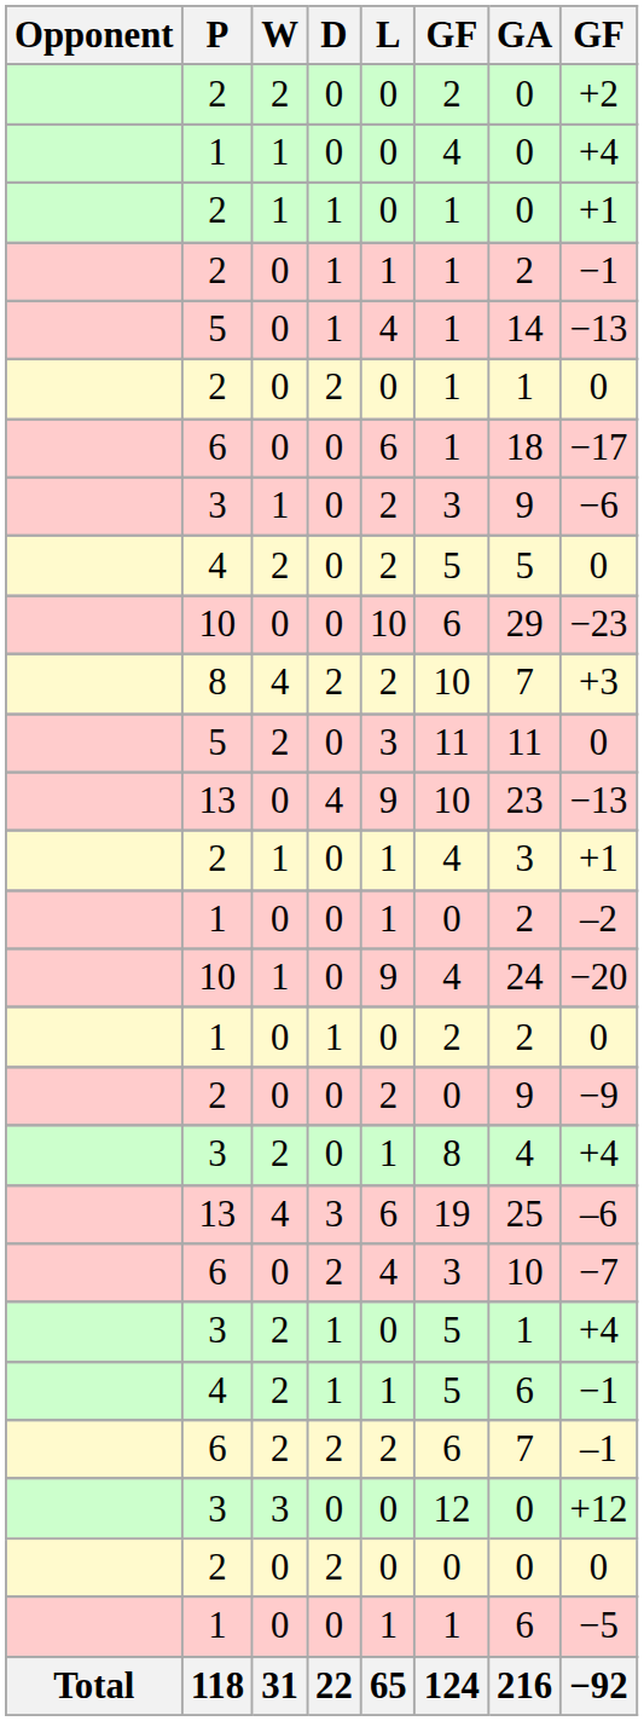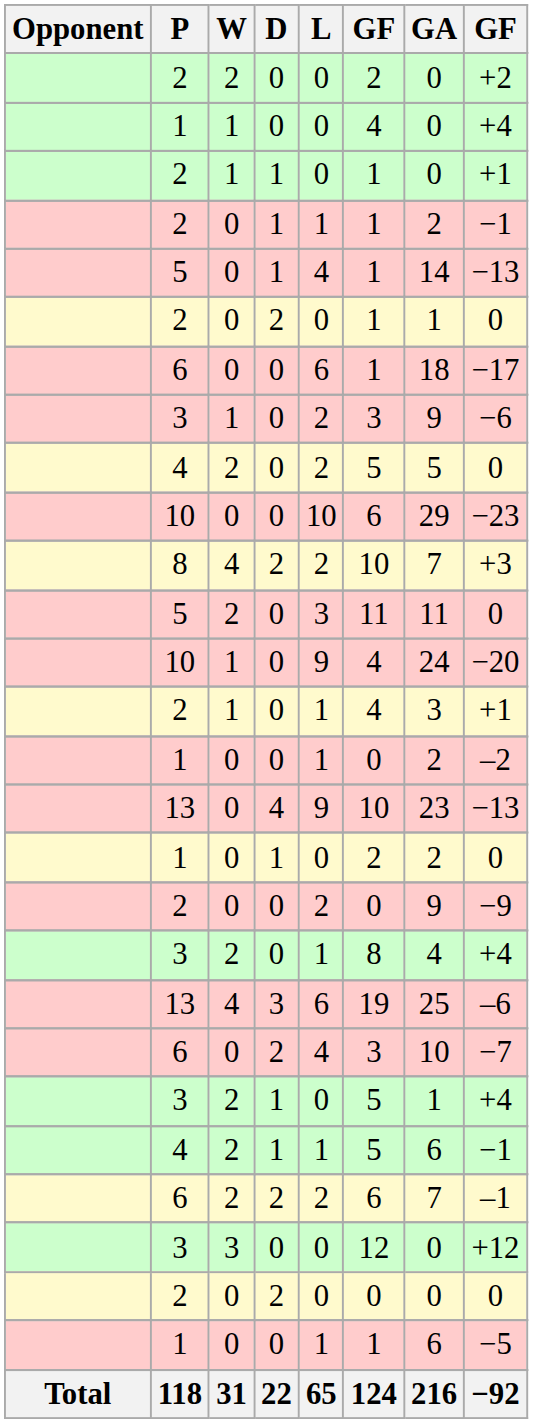rows swapped: 13 / 0 <-> 10 / 1
